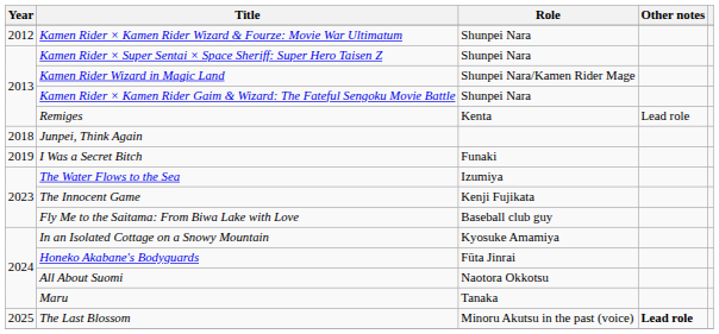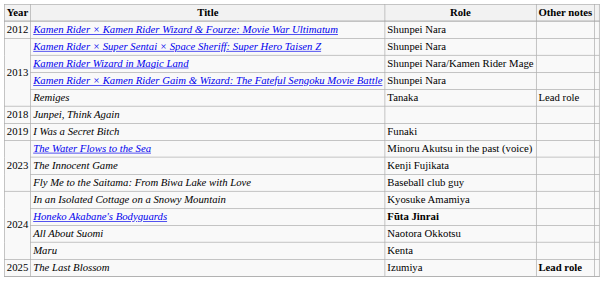Remiges | Role: Kenta -> Tanaka
The Water Flows to the Sea | Role: Izumiya -> Minoru Akutsu in the past (voice)
Honeko Akabane's Bodyguards | Role: normal -> bold
Maru | Role: Tanaka -> Kenta
The Last Blossom | Role: Minoru Akutsu in the past (voice) -> Izumiya
